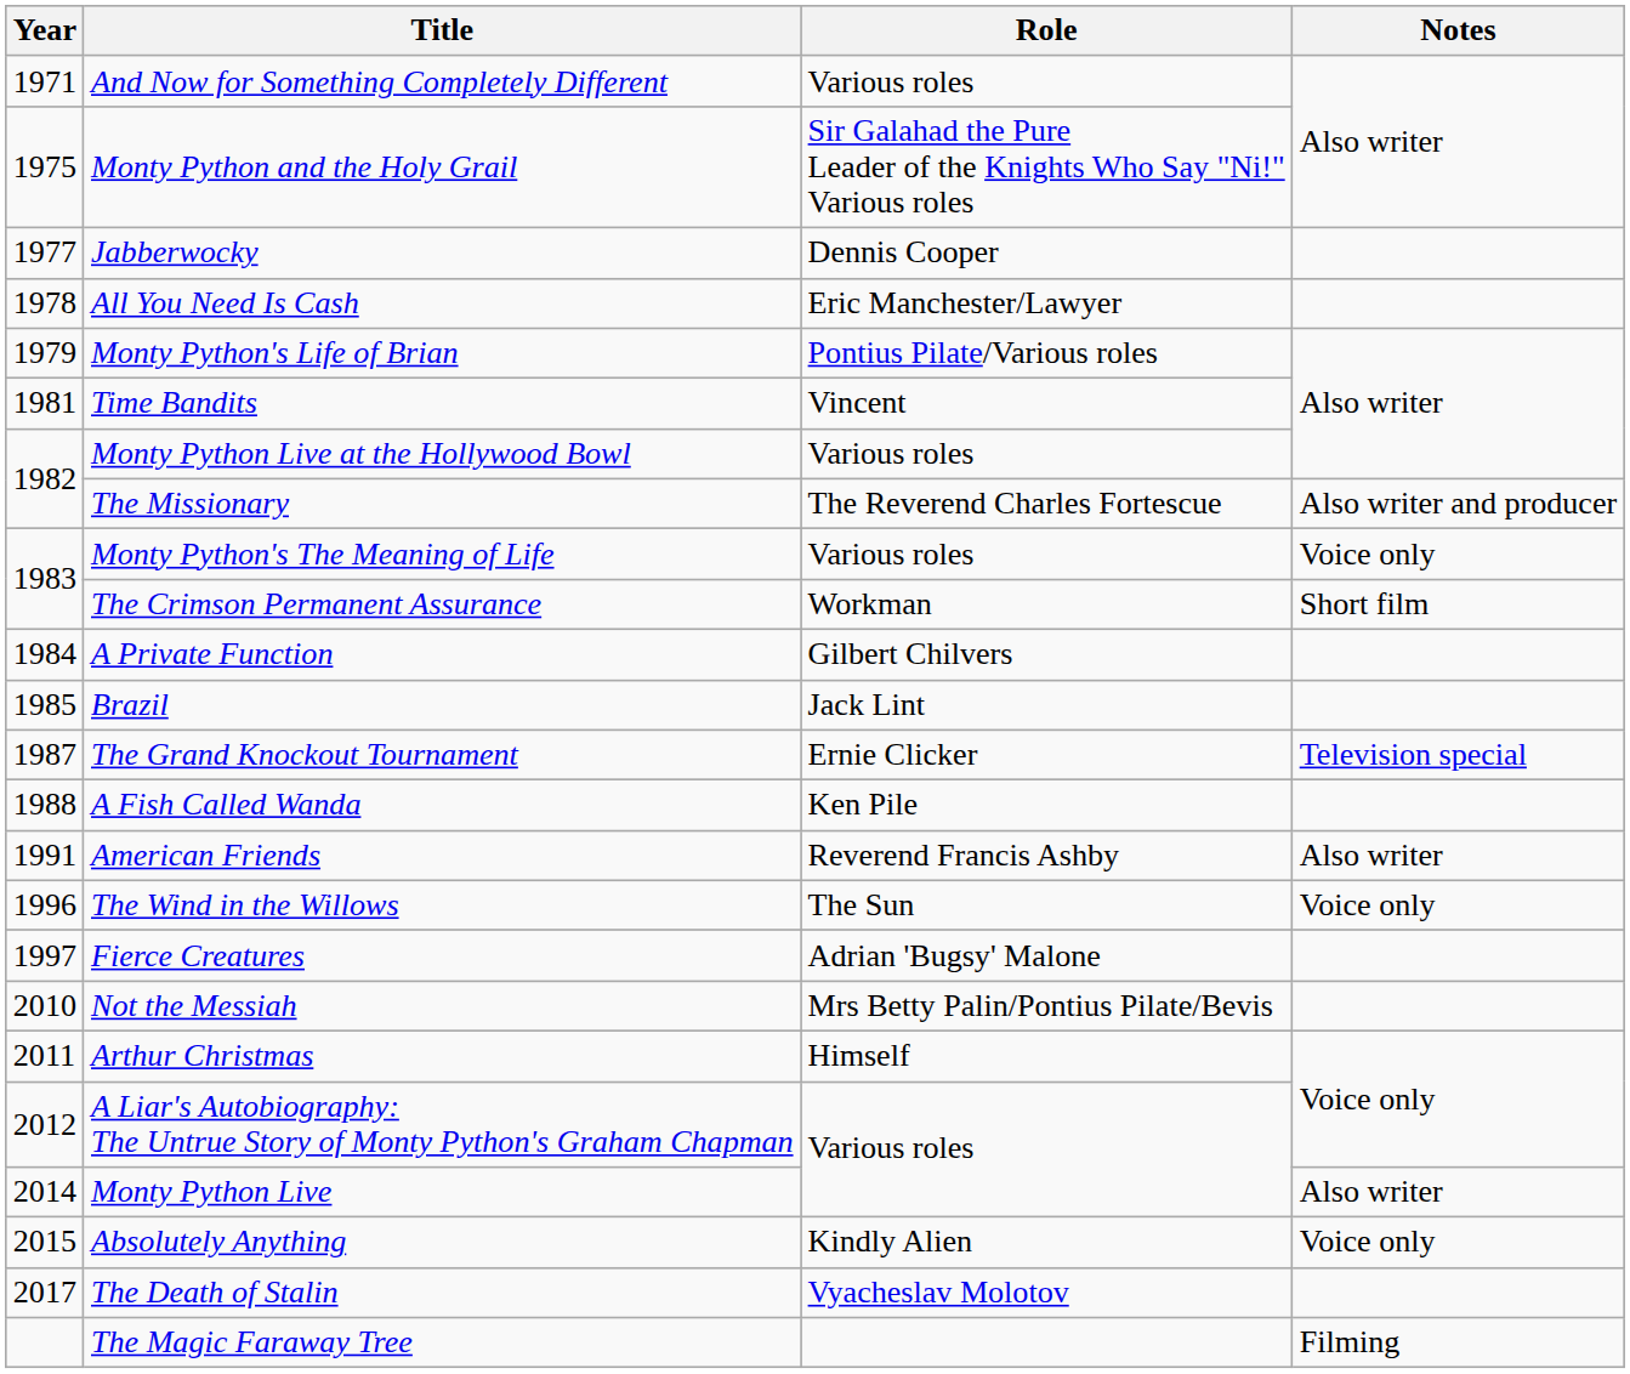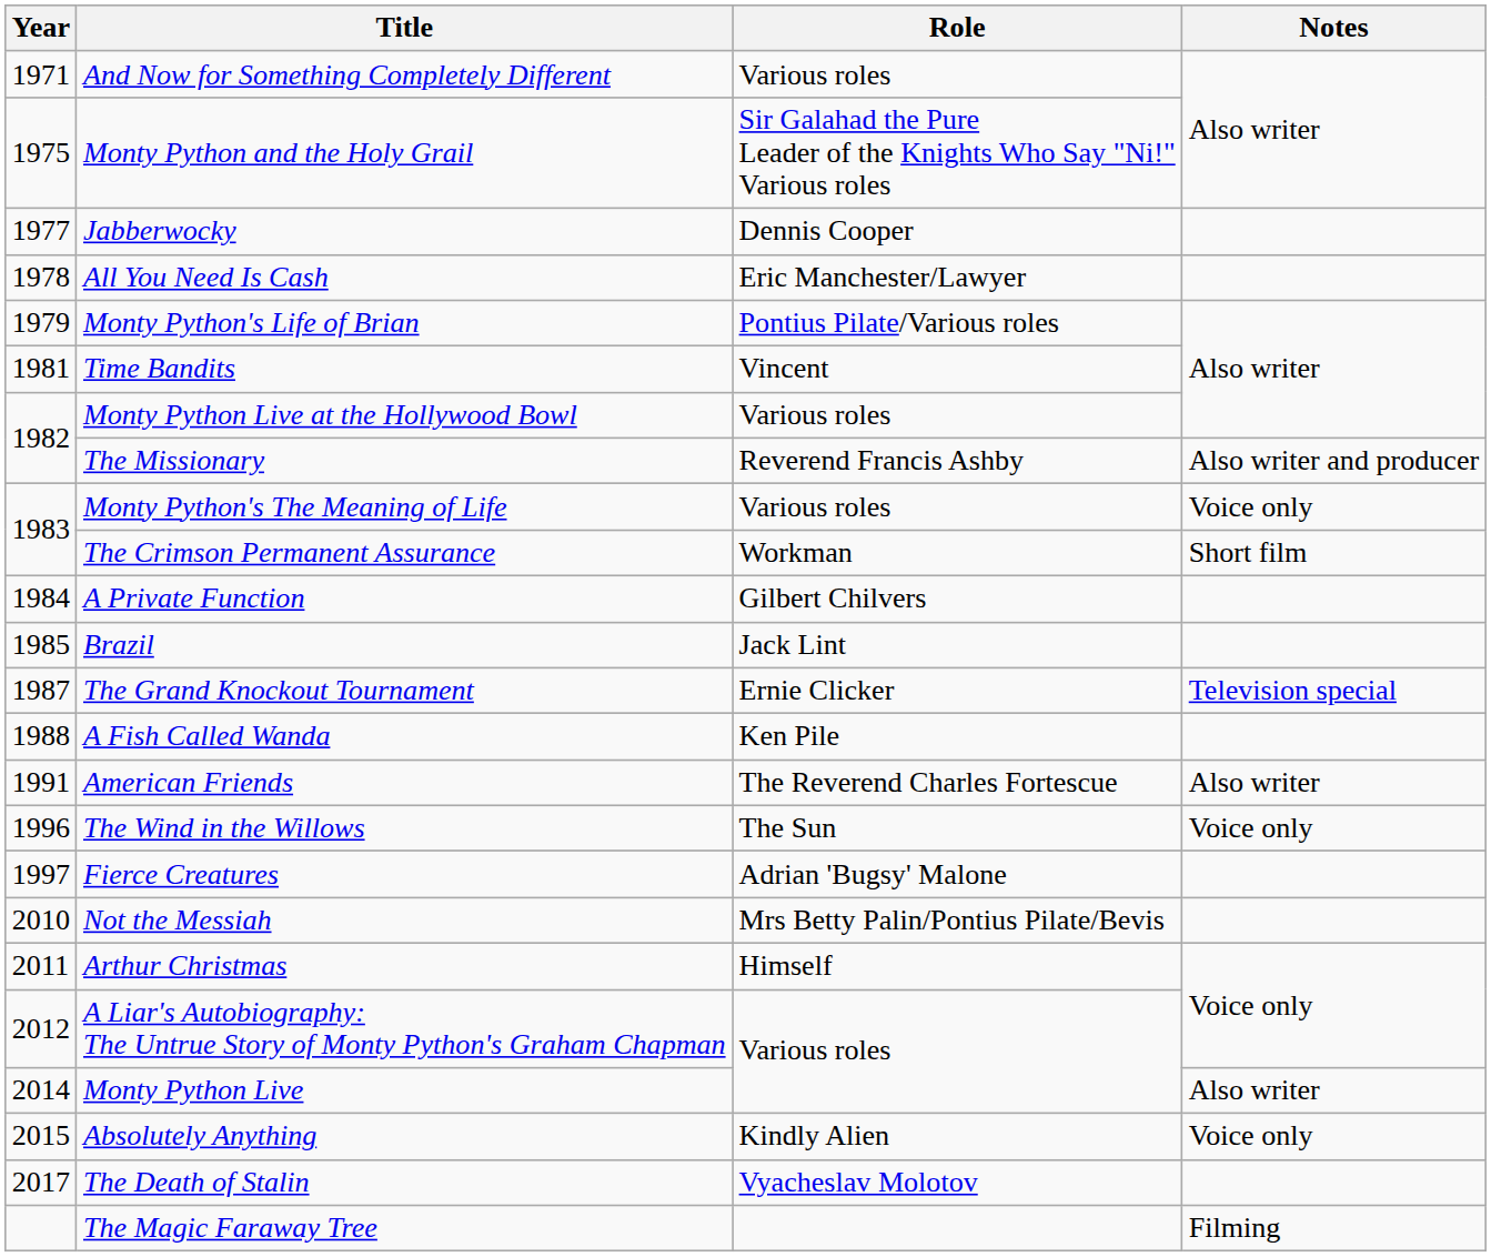The Missionary | Role: The Reverend Charles Fortescue -> Reverend Francis Ashby
American Friends | Role: Reverend Francis Ashby -> The Reverend Charles Fortescue
